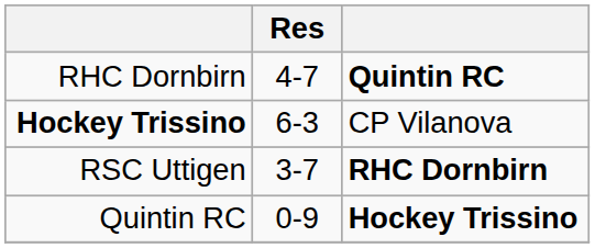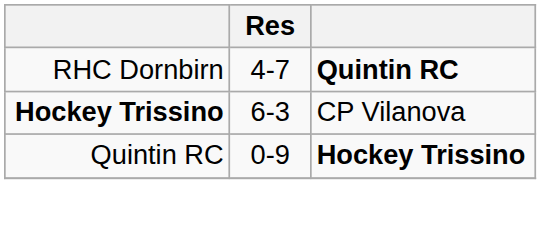- row: RSC Uttigen | 3-7 | RHC Dornbirn
